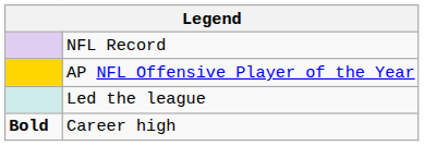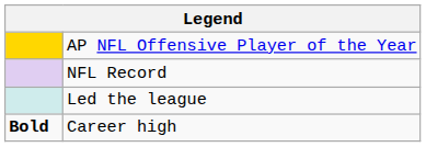rows swapped: AP NFL Offensive Player of the Year <-> NFL Record
